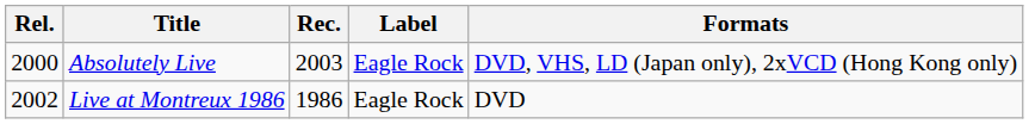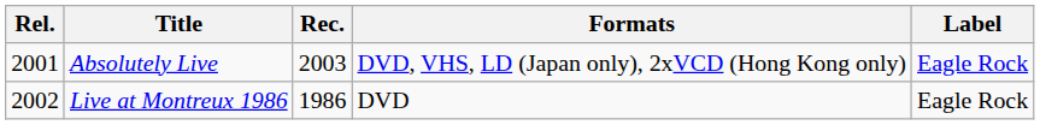columns swapped: Label <-> Formats
Absolutely Live | Rel.: 2000 -> 2001
